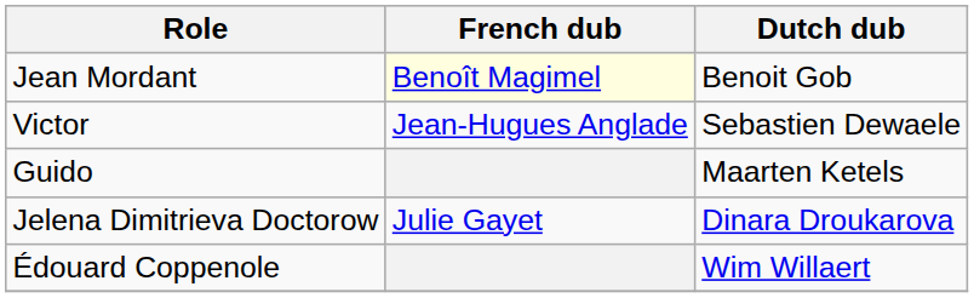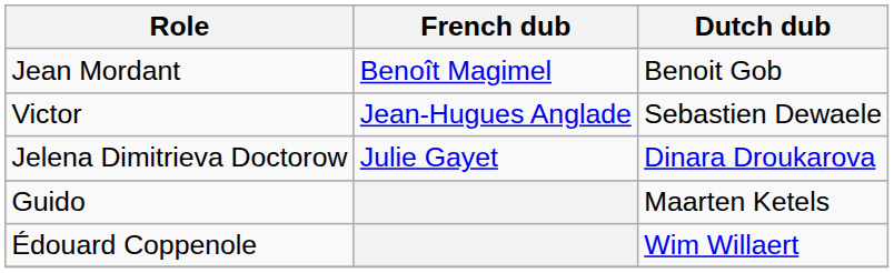Jean Mordant | French dub: lightyellow background -> no background
rows swapped: Jelena Dimitrieva Doctorow <-> Guido
